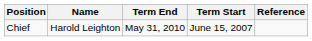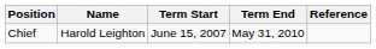columns swapped: Term Start <-> Term End
